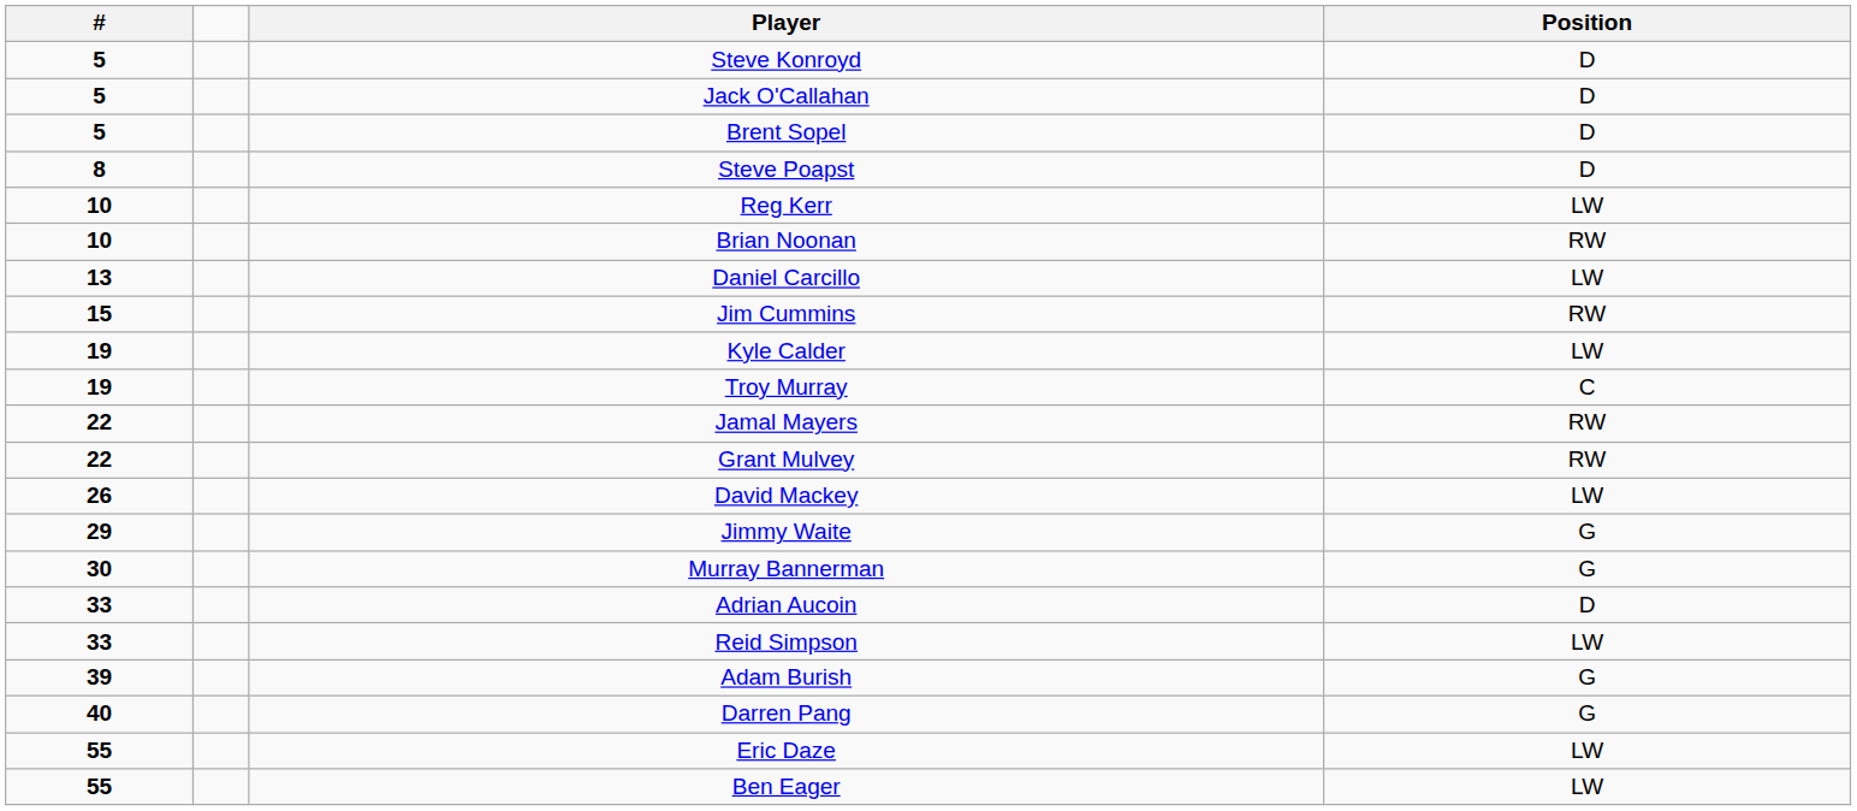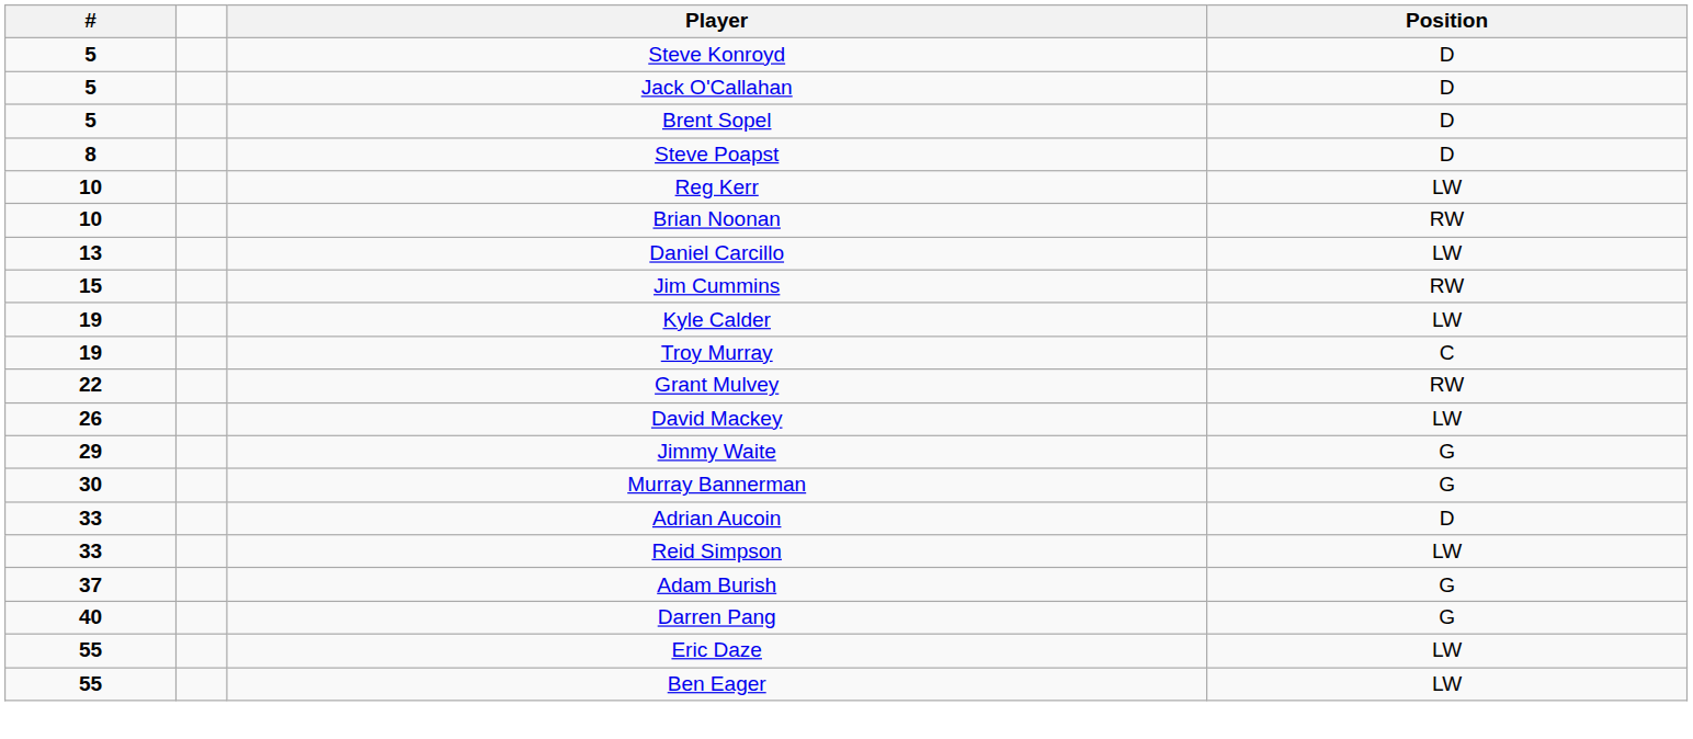- row: 22 | Jamal Mayers | RW
Adam Burish | #: 39 -> 37
